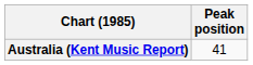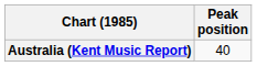Australia (Kent Music Report) | Peak position: 41 -> 40
